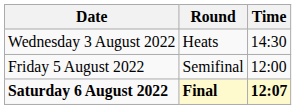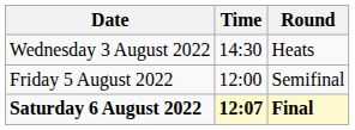columns swapped: Time <-> Round
